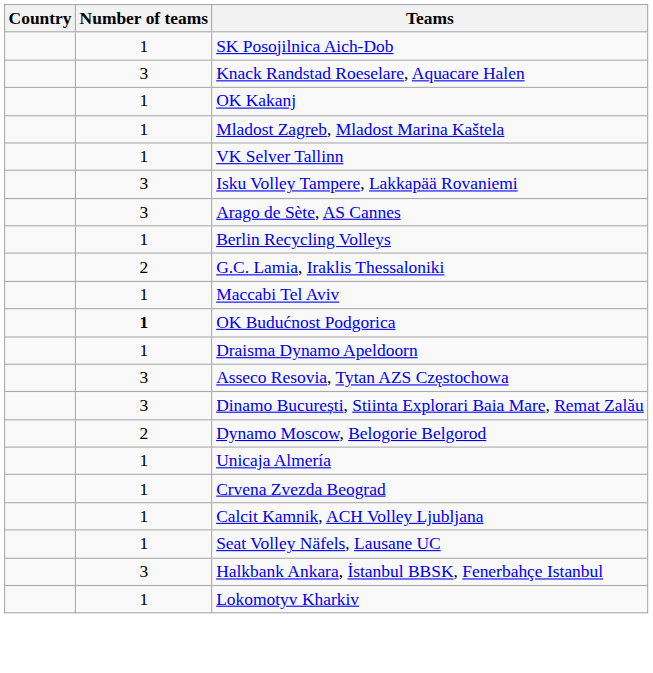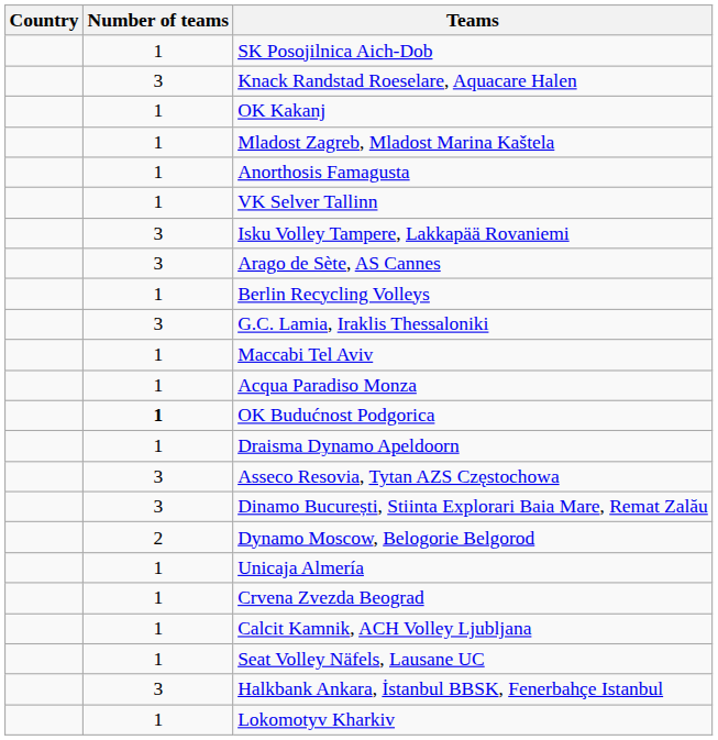+ row: 1 | Anorthosis Famagusta
G.C. Lamia, Iraklis Thessaloniki | Number of teams: 2 -> 3
+ row: 1 | Acqua Paradiso Monza
